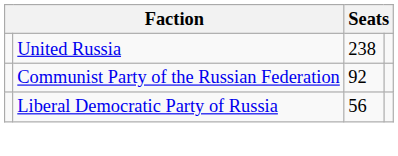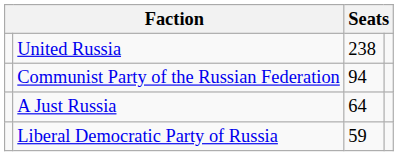Communist Party of the Russian Federation | column 3: 92 -> 94
+ row: A Just Russia | 64
Liberal Democratic Party of Russia | column 3: 56 -> 59
